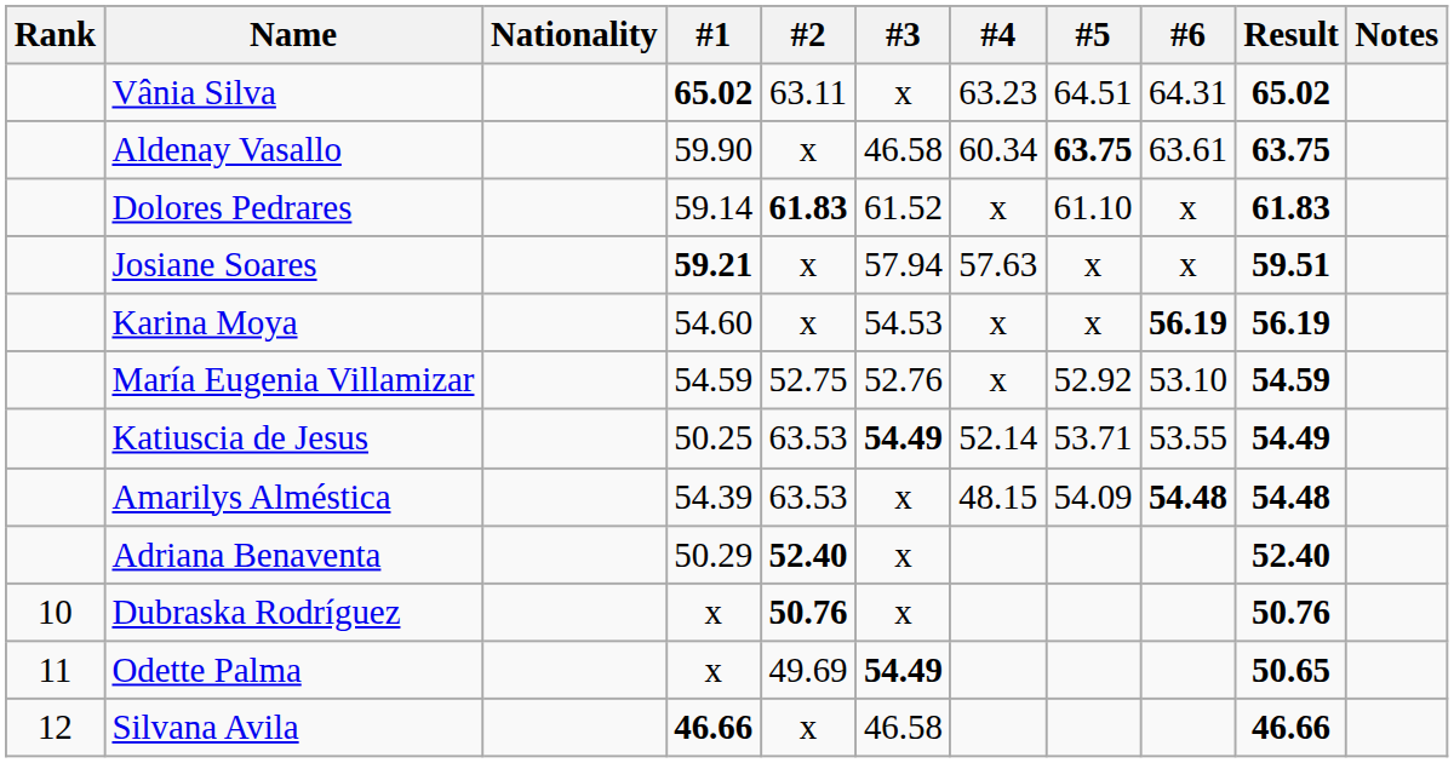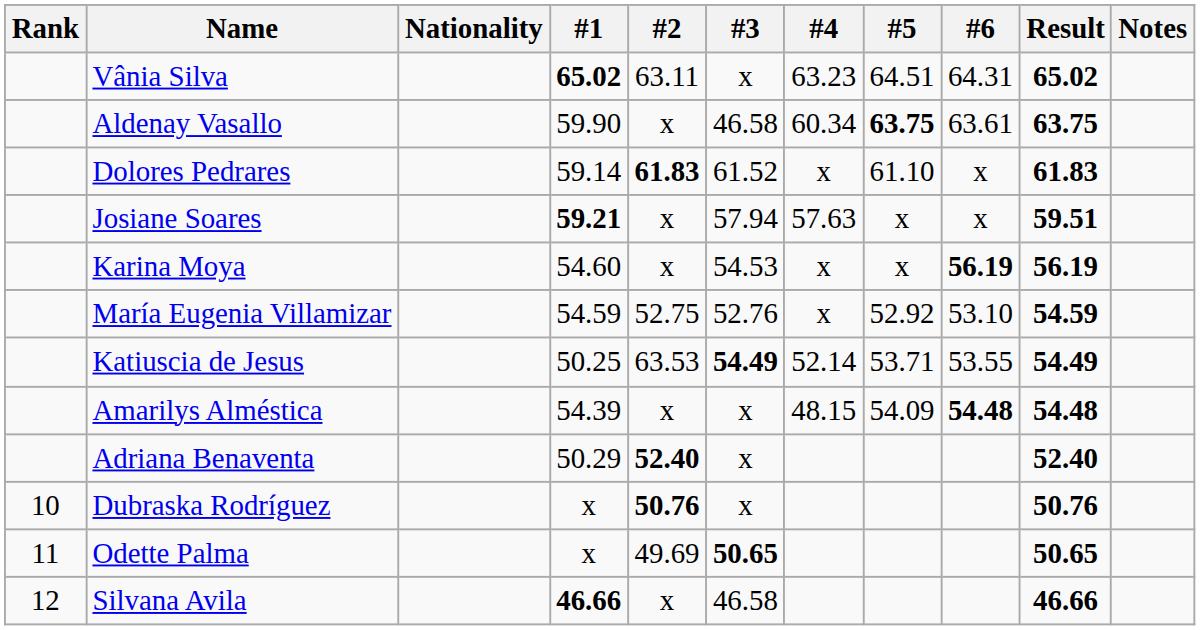Amarilys Alméstica | #2: 63.53 -> x
Odette Palma | #3: 54.49 -> 50.65
